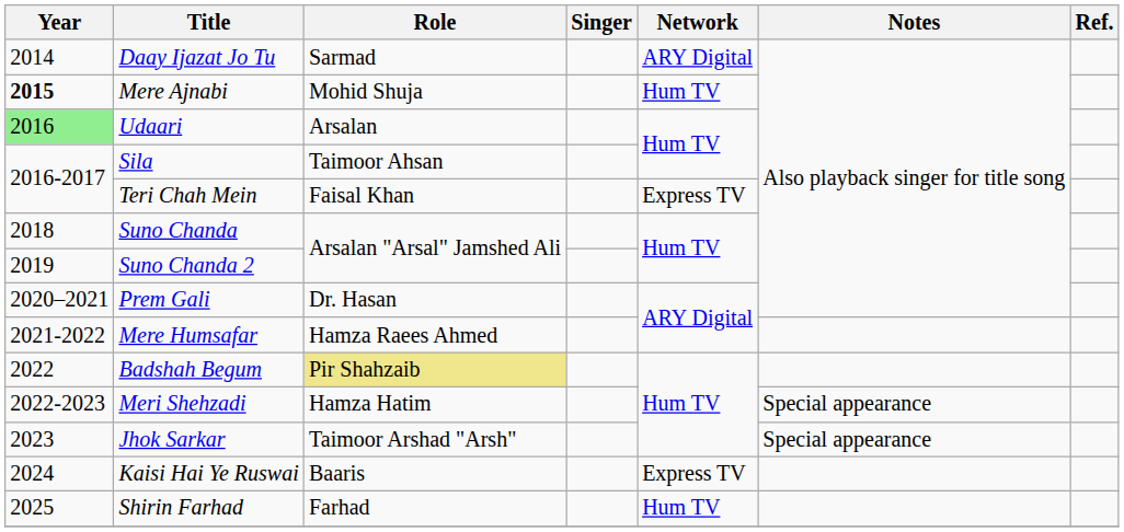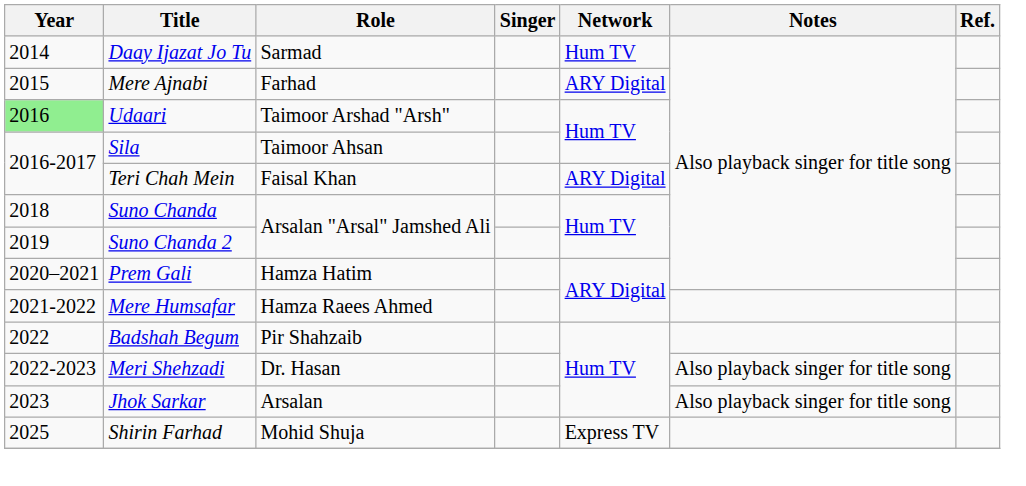Daay Ijazat Jo Tu | Network: ARY Digital -> Hum TV
Mere Ajnabi | Year: bold -> normal
Mere Ajnabi | Role: Mohid Shuja -> Farhad
Mere Ajnabi | Network: Hum TV -> ARY Digital
Udaari | Role: Arsalan -> Taimoor Arshad "Arsh"
Teri Chah Mein | Network: Express TV -> ARY Digital
Prem Gali | Role: Dr. Hasan -> Hamza Hatim
Badshah Begum | Role: khaki background -> no background
Meri Shehzadi | Role: Hamza Hatim -> Dr. Hasan
Meri Shehzadi | Notes: Special appearance -> Also playback singer for title song
Jhok Sarkar | Role: Taimoor Arshad "Arsh" -> Arsalan
Jhok Sarkar | Notes: Special appearance -> Also playback singer for title song
- row: 2024 | Kaisi Hai Ye Ruswai | Baaris | Express TV
Shirin Farhad | Role: Farhad -> Mohid Shuja
Shirin Farhad | Network: Hum TV -> Express TV
